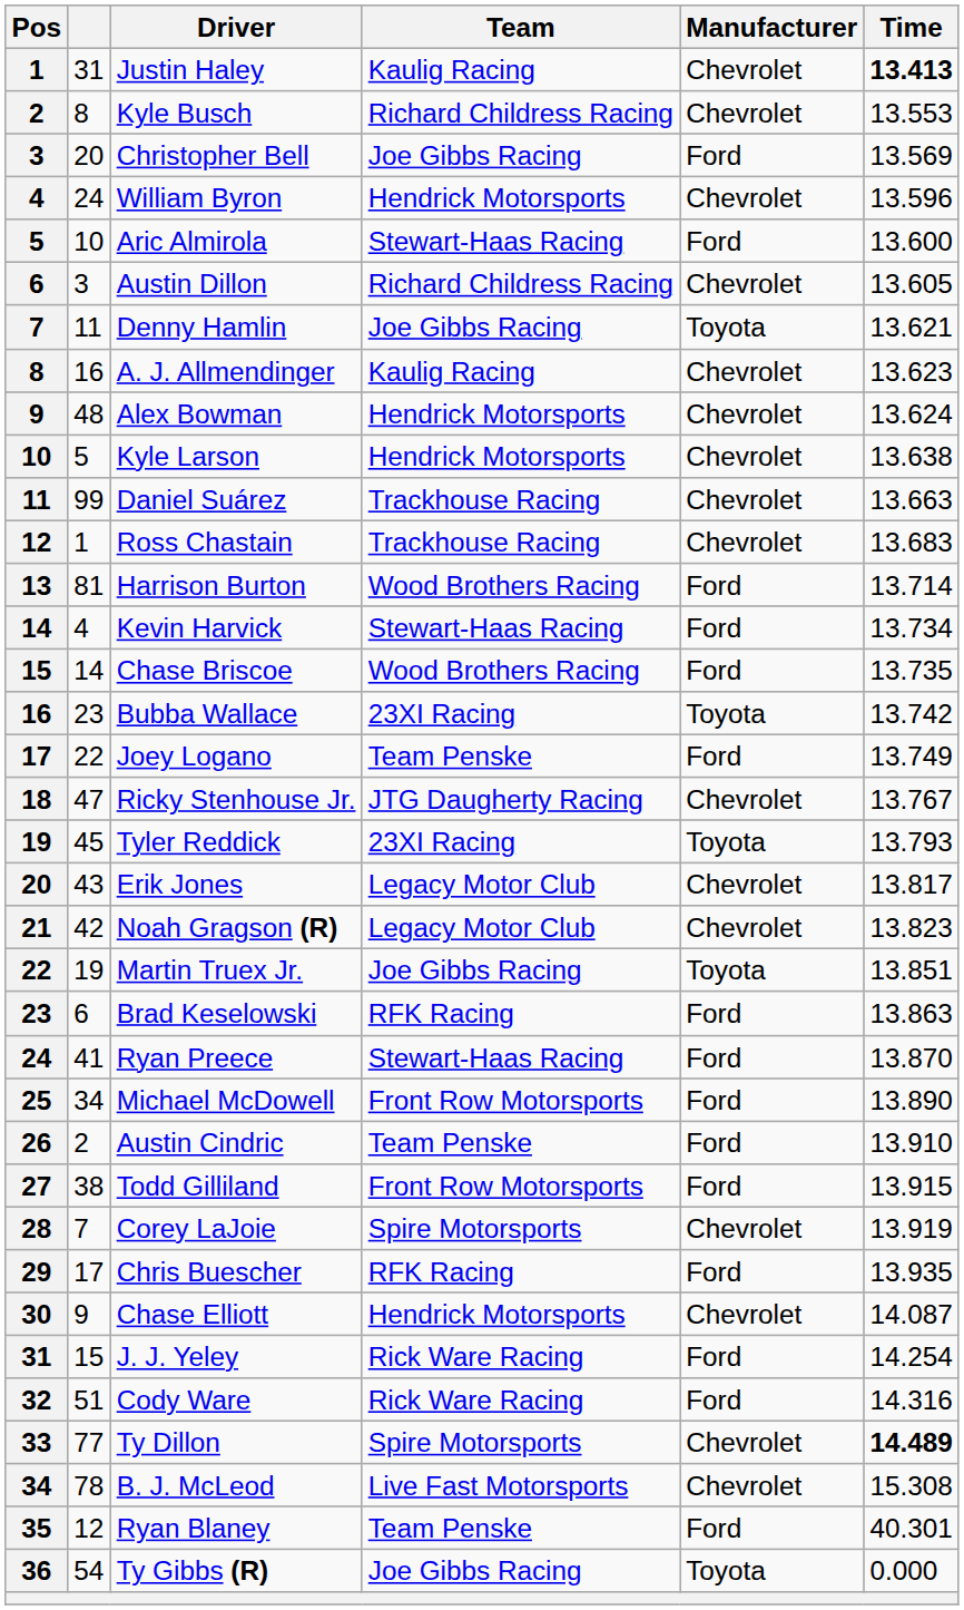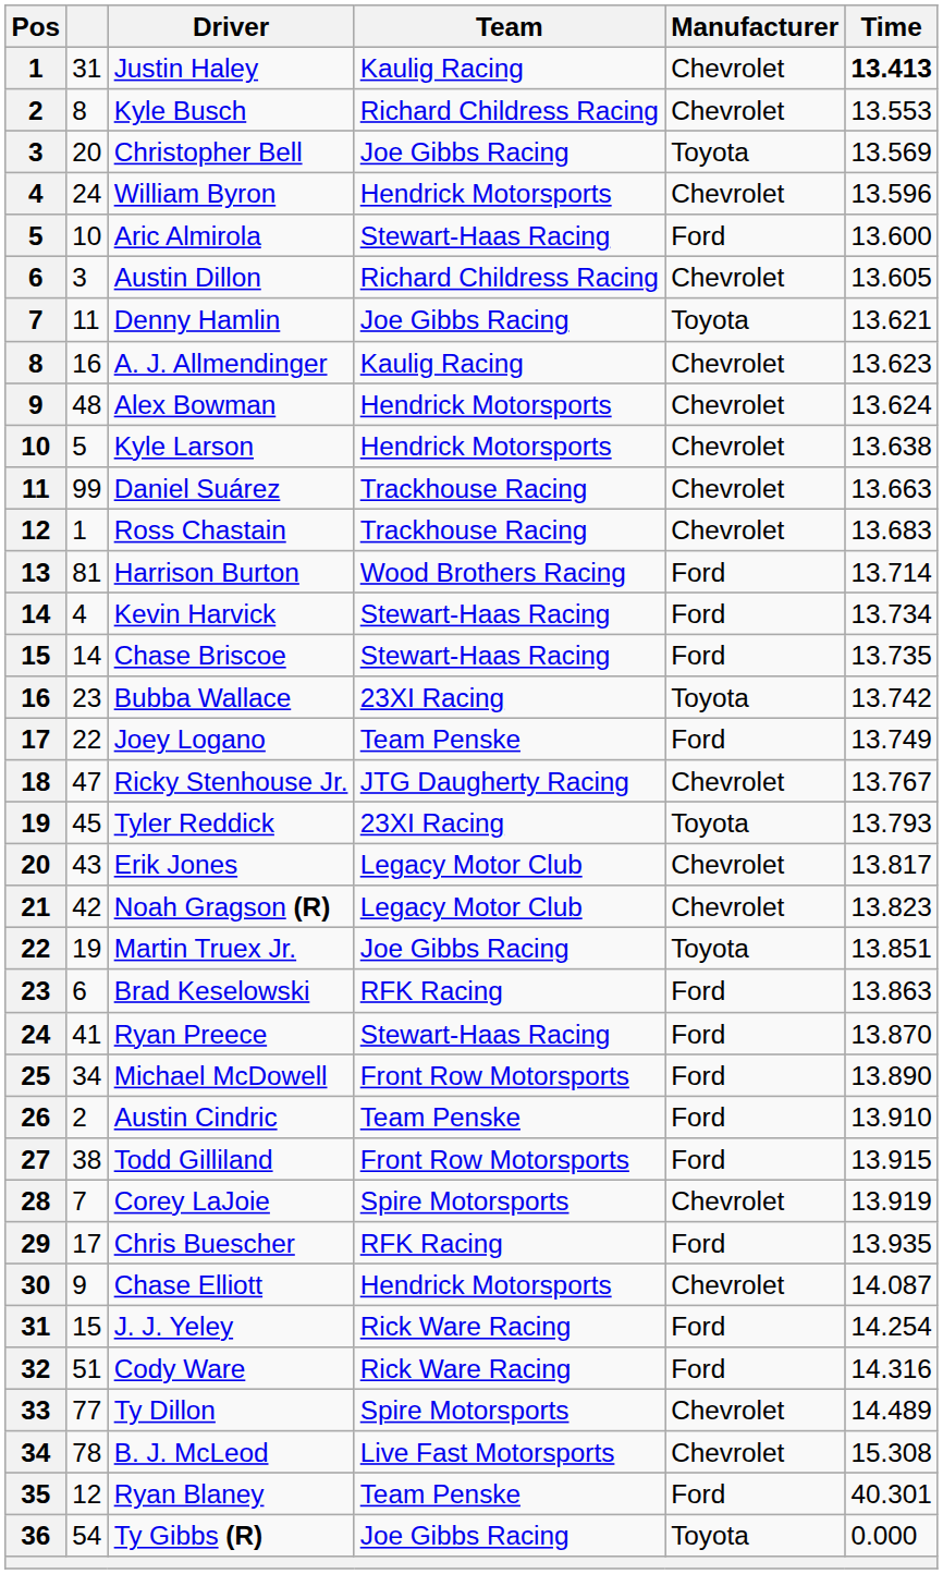Christopher Bell | Manufacturer: Ford -> Toyota
Chase Briscoe | Team: Wood Brothers Racing -> Stewart-Haas Racing
Ty Dillon | Time: bold -> normal
